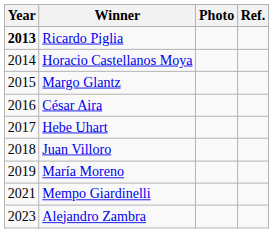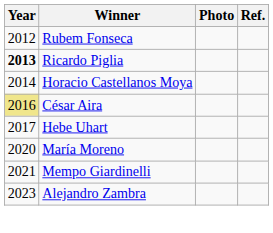+ row: 2012 | Rubem Fonseca
- row: 2015 | Margo Glantz
César Aira | Year: no background -> khaki background
- row: 2018 | Juan Villoro
María Moreno | Year: 2019 -> 2020
